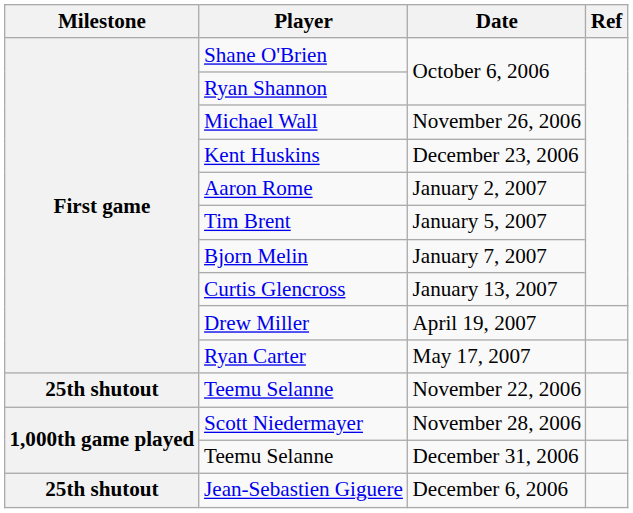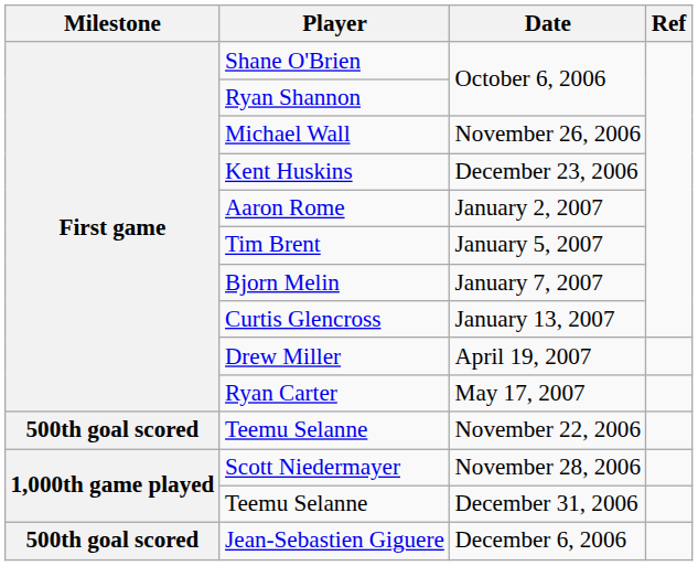Teemu Selanne / November 22, 2006 | Milestone: 25th shutout -> 500th goal scored
Jean-Sebastien Giguere | Milestone: 25th shutout -> 500th goal scored
